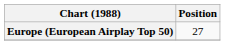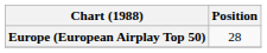Europe (European Airplay Top 50) | Position: 27 -> 28
